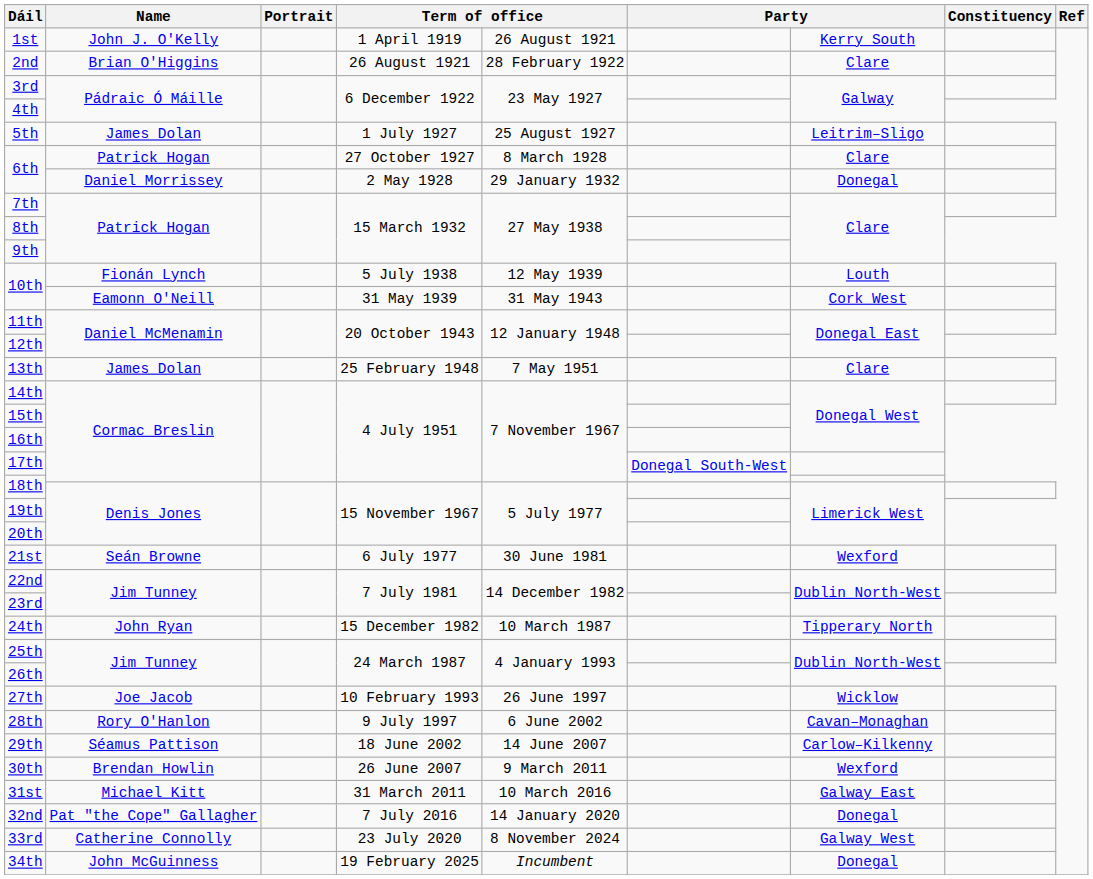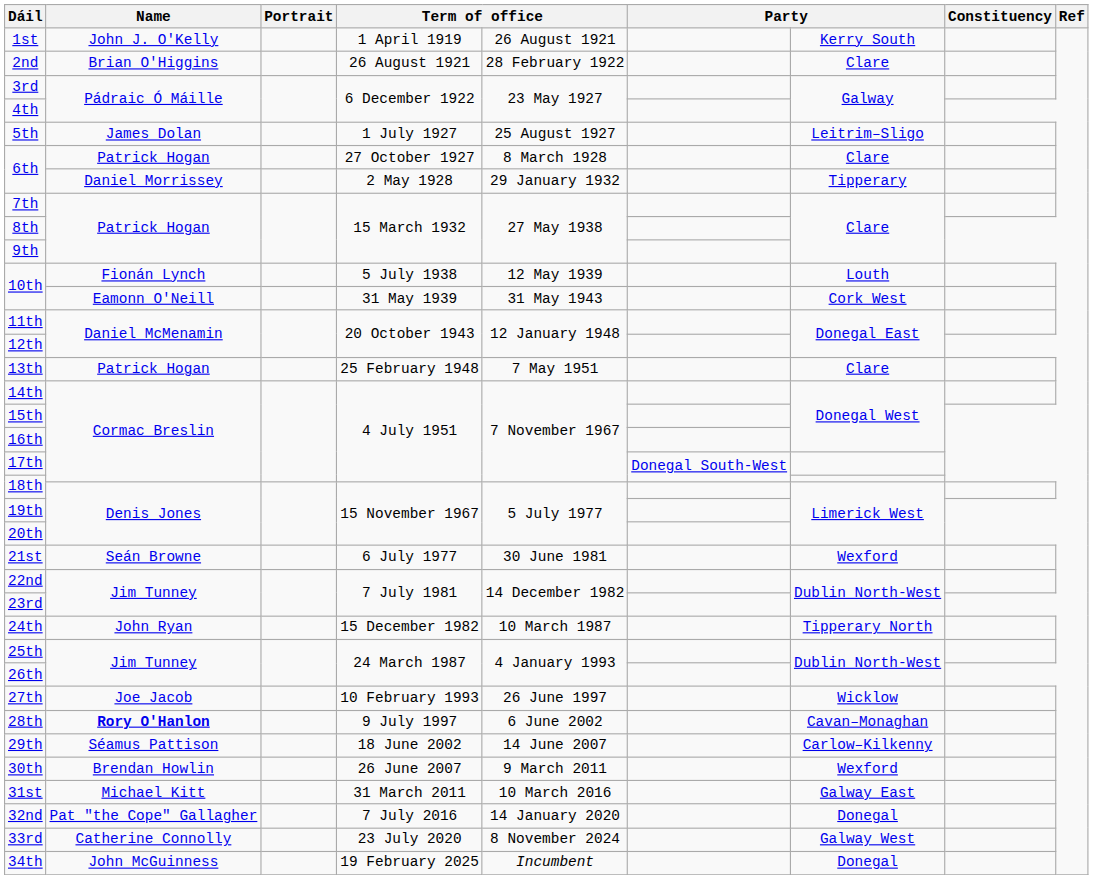6th / 2 May 1928 | column 7: Donegal -> Tipperary
13th | Name: James Dolan -> Patrick Hogan
28th | Name: normal -> bold
